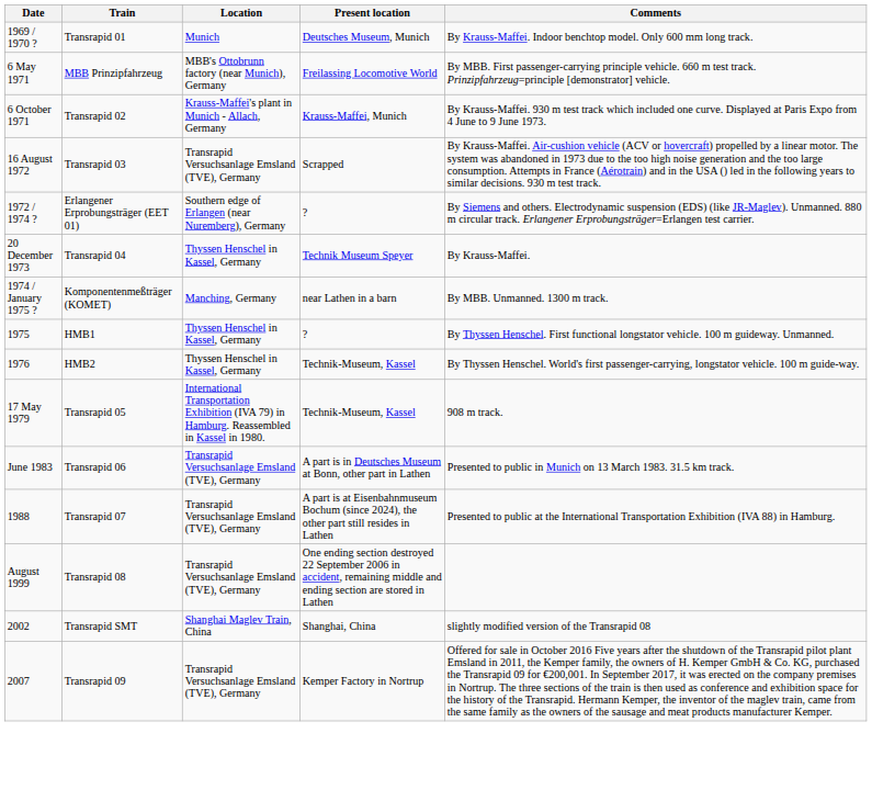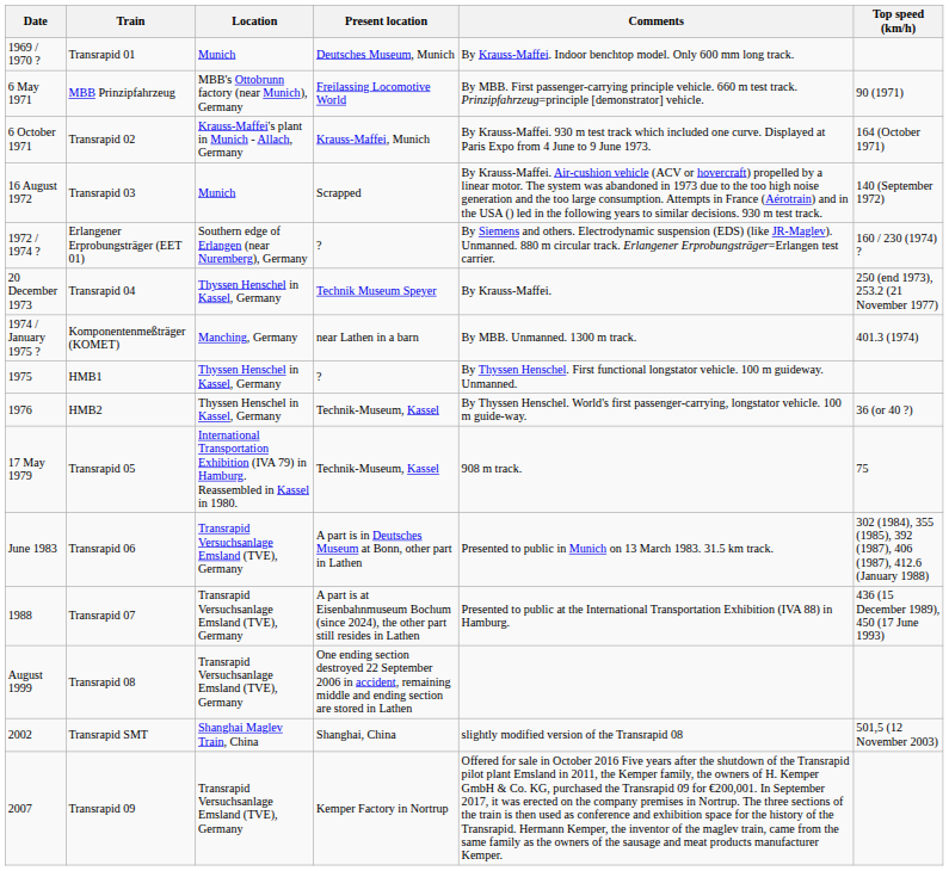+ column: Top speed (km/h) | 90 (1971) | 164 (October 1971) | 140 (September 1972) | 160 / 230 (1974) ? | 250 (end 1973), 253.2 (21 November 1977) | 401.3 (1974) | 36 (or 40 ?) | 75 | 302 (1984), 355 (1985), 392 (1987), 406 (1987), 412.6 (January 1988) | 436 (15 December 1989), 450 (17 June 1993) | 501,5 (12 November 2003)
16 August 1972 | Location: Transrapid Versuchsanlage Emsland (TVE), Germany -> Munich
